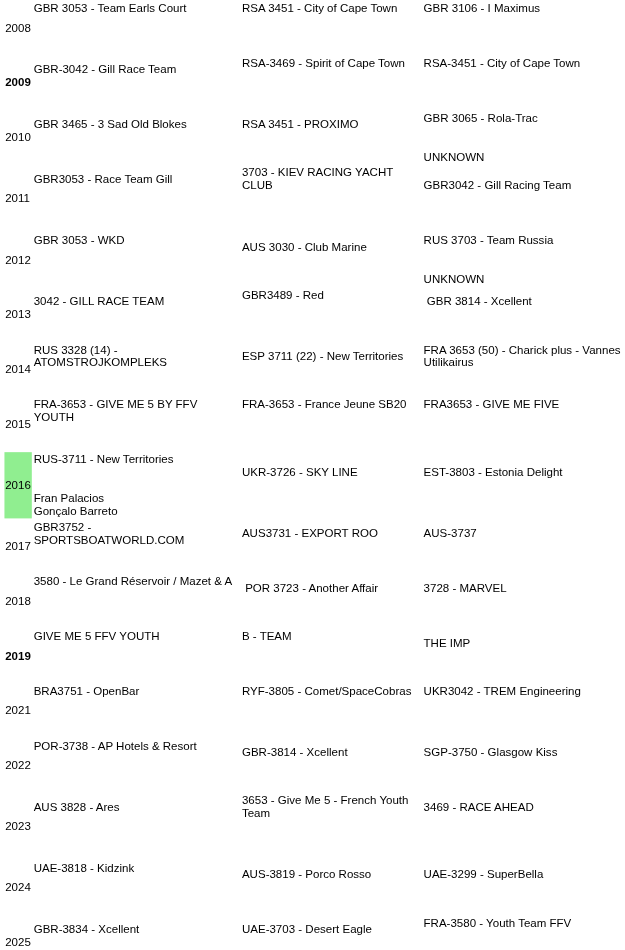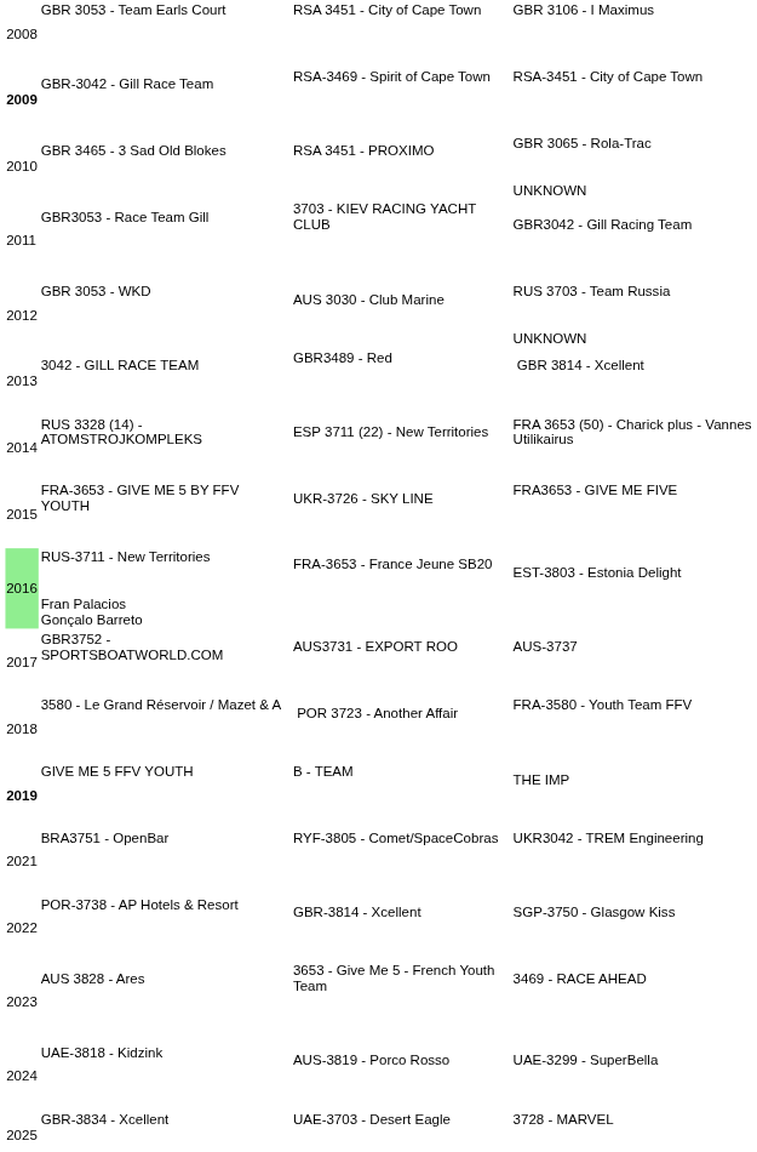FRA-3653 - GIVE ME 5 BY FFV YOUTH | column 3: FRA-3653 - France Jeune SB20 -> UKR-3726 - SKY LINE
RUS-3711 - New Territories Fran Palacios Gonçalo Barreto | column 3: UKR-3726 - SKY LINE -> FRA-3653 - France Jeune SB20
3580 - Le Grand Réservoir / Mazet & A | column 4: 3728 - MARVEL -> FRA-3580 - Youth Team FFV
GBR-3834 - Xcellent | column 4: FRA-3580 - Youth Team FFV -> 3728 - MARVEL
